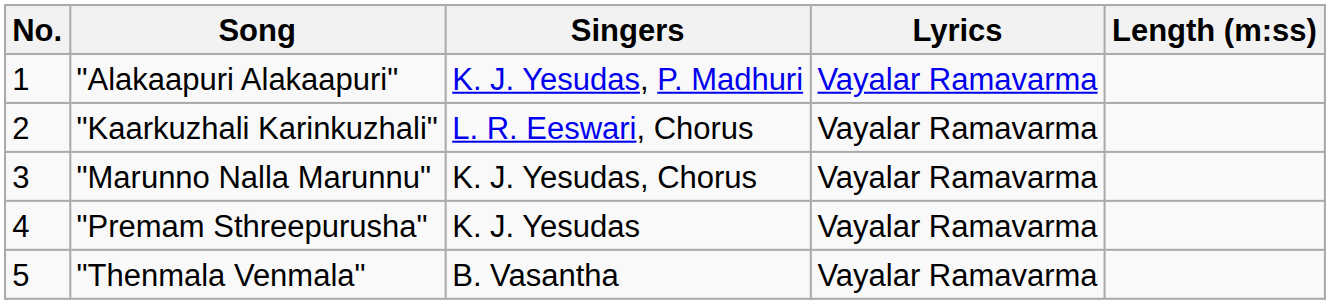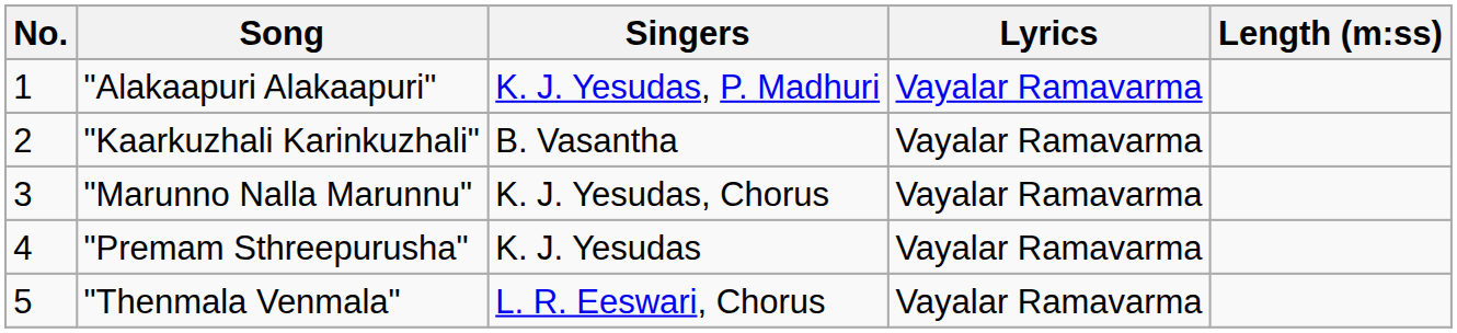"Kaarkuzhali Karinkuzhali" | Singers: L. R. Eeswari, Chorus -> B. Vasantha
"Thenmala Venmala" | Singers: B. Vasantha -> L. R. Eeswari, Chorus
